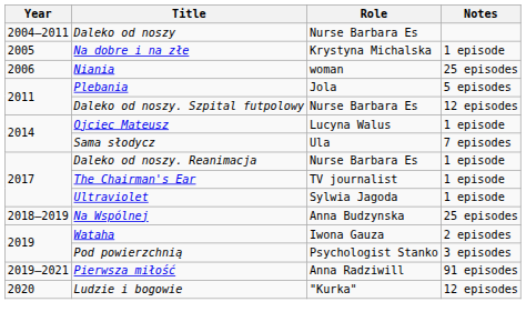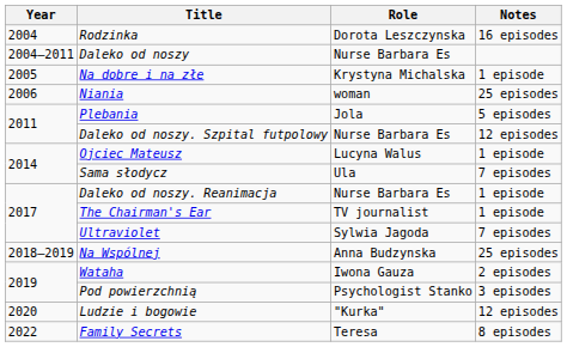+ row: 2004 | Rodzinka | Dorota Leszczynska | 16 episodes
Ultraviolet | Notes: 1 episode -> 7 episodes
- row: 2019–2021 | Pierwsza miłość | Anna Radziwill | 91 episodes
+ row: 2022 | Family Secrets | Teresa | 8 episodes
